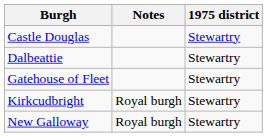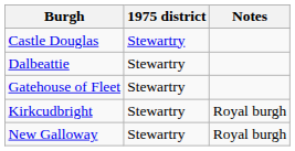columns swapped: Notes <-> 1975 district
